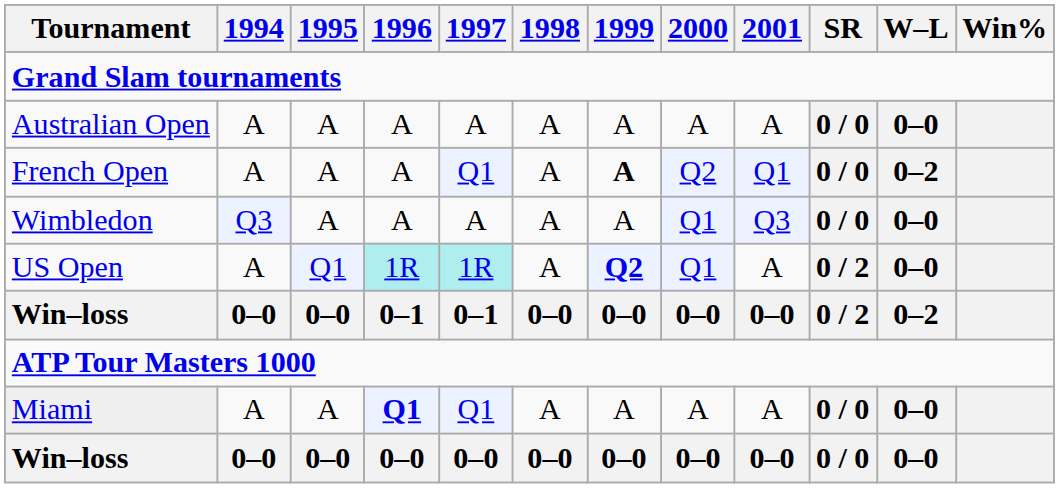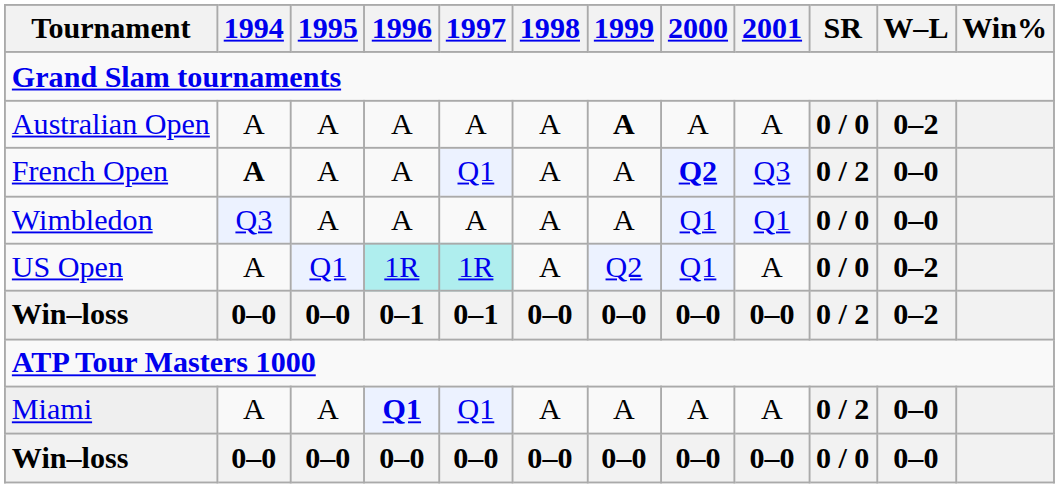Australian Open | 1999: normal -> bold
Australian Open | W–L: 0–0 -> 0–2
French Open | 1994: normal -> bold
French Open | 1999: bold -> normal
French Open | 2000: normal -> bold
French Open | 2001: Q1 -> Q3
French Open | SR: 0 / 0 -> 0 / 2
French Open | W–L: 0–2 -> 0–0
Wimbledon | 2001: Q3 -> Q1
US Open | 1999: bold -> normal
US Open | SR: 0 / 2 -> 0 / 0
US Open | W–L: 0–0 -> 0–2
Miami | SR: 0 / 0 -> 0 / 2
